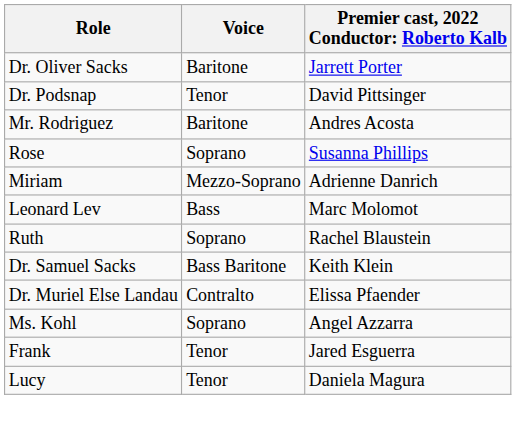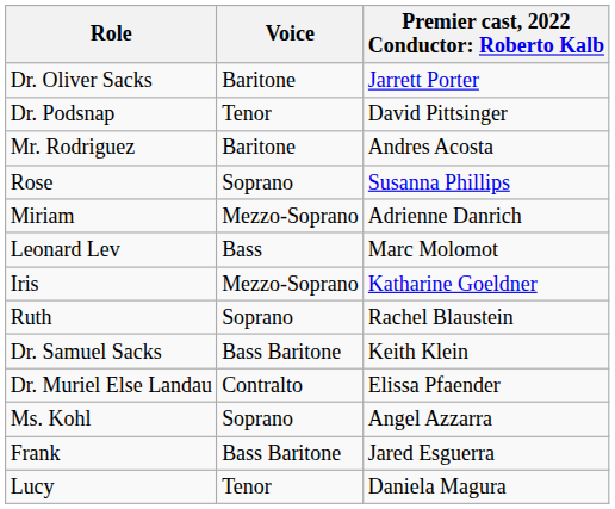+ row: Iris | Mezzo-Soprano | Katharine Goeldner
Frank | Voice: Tenor -> Bass Baritone
